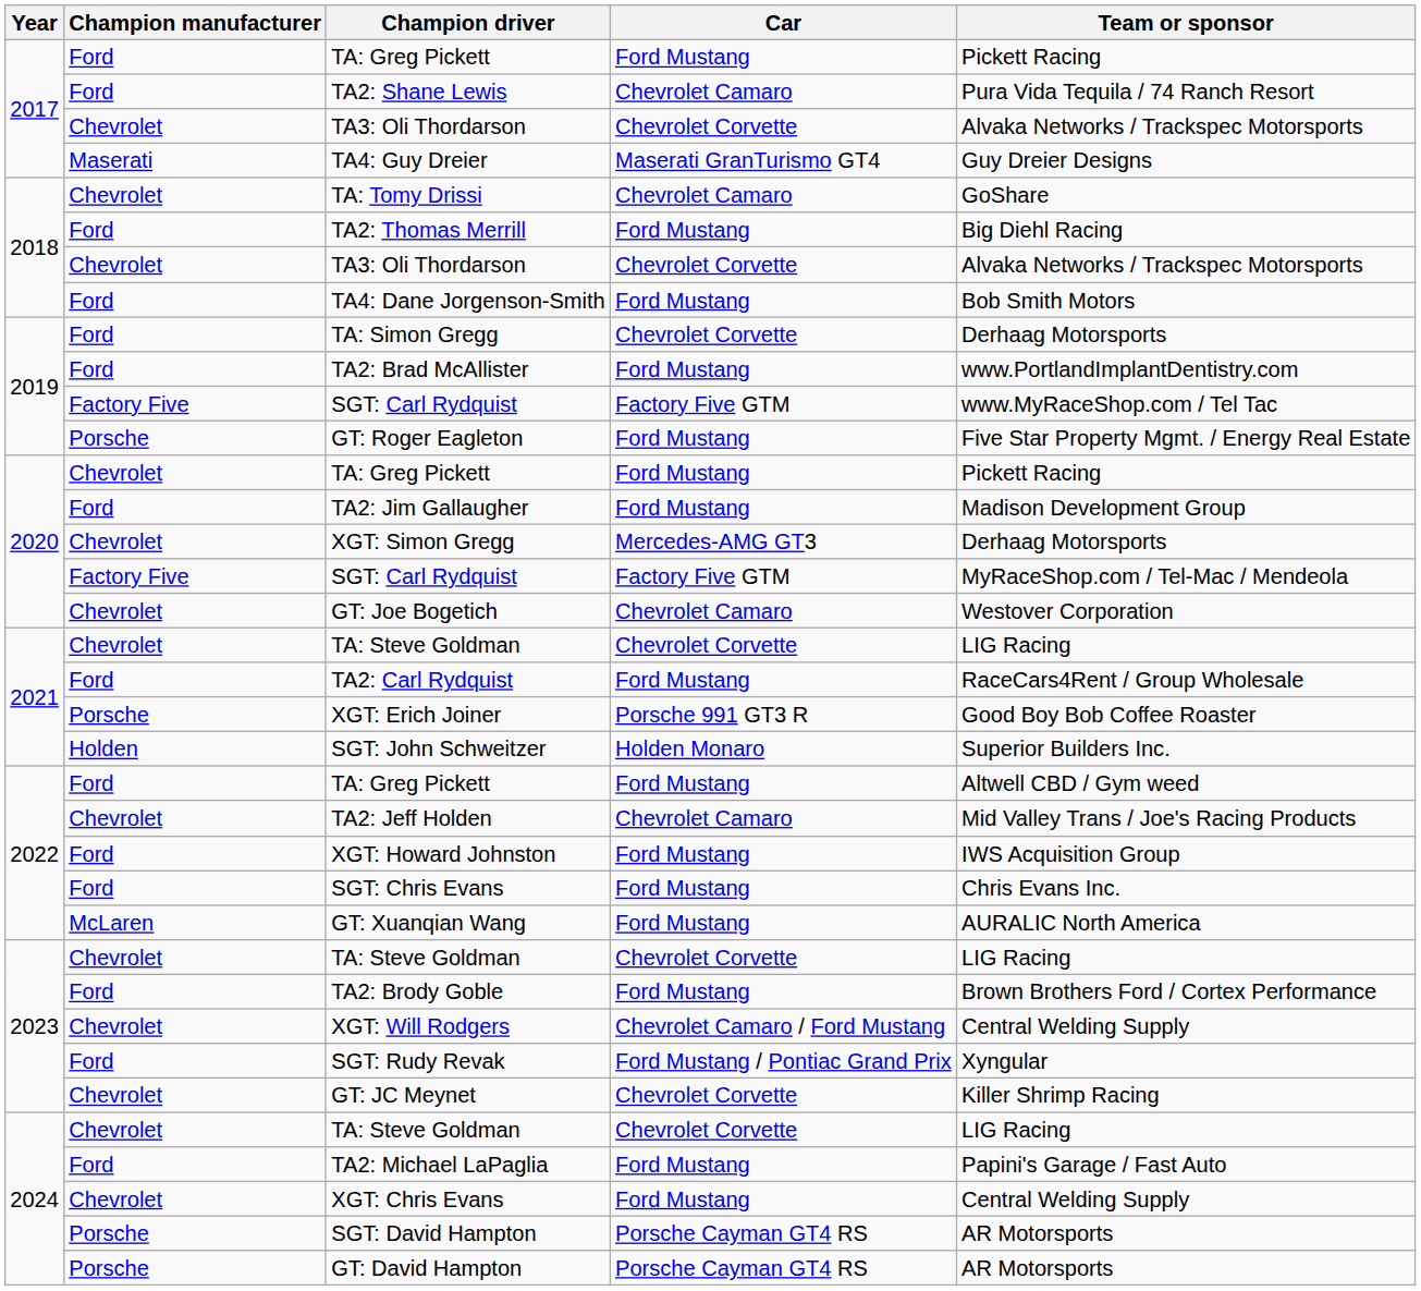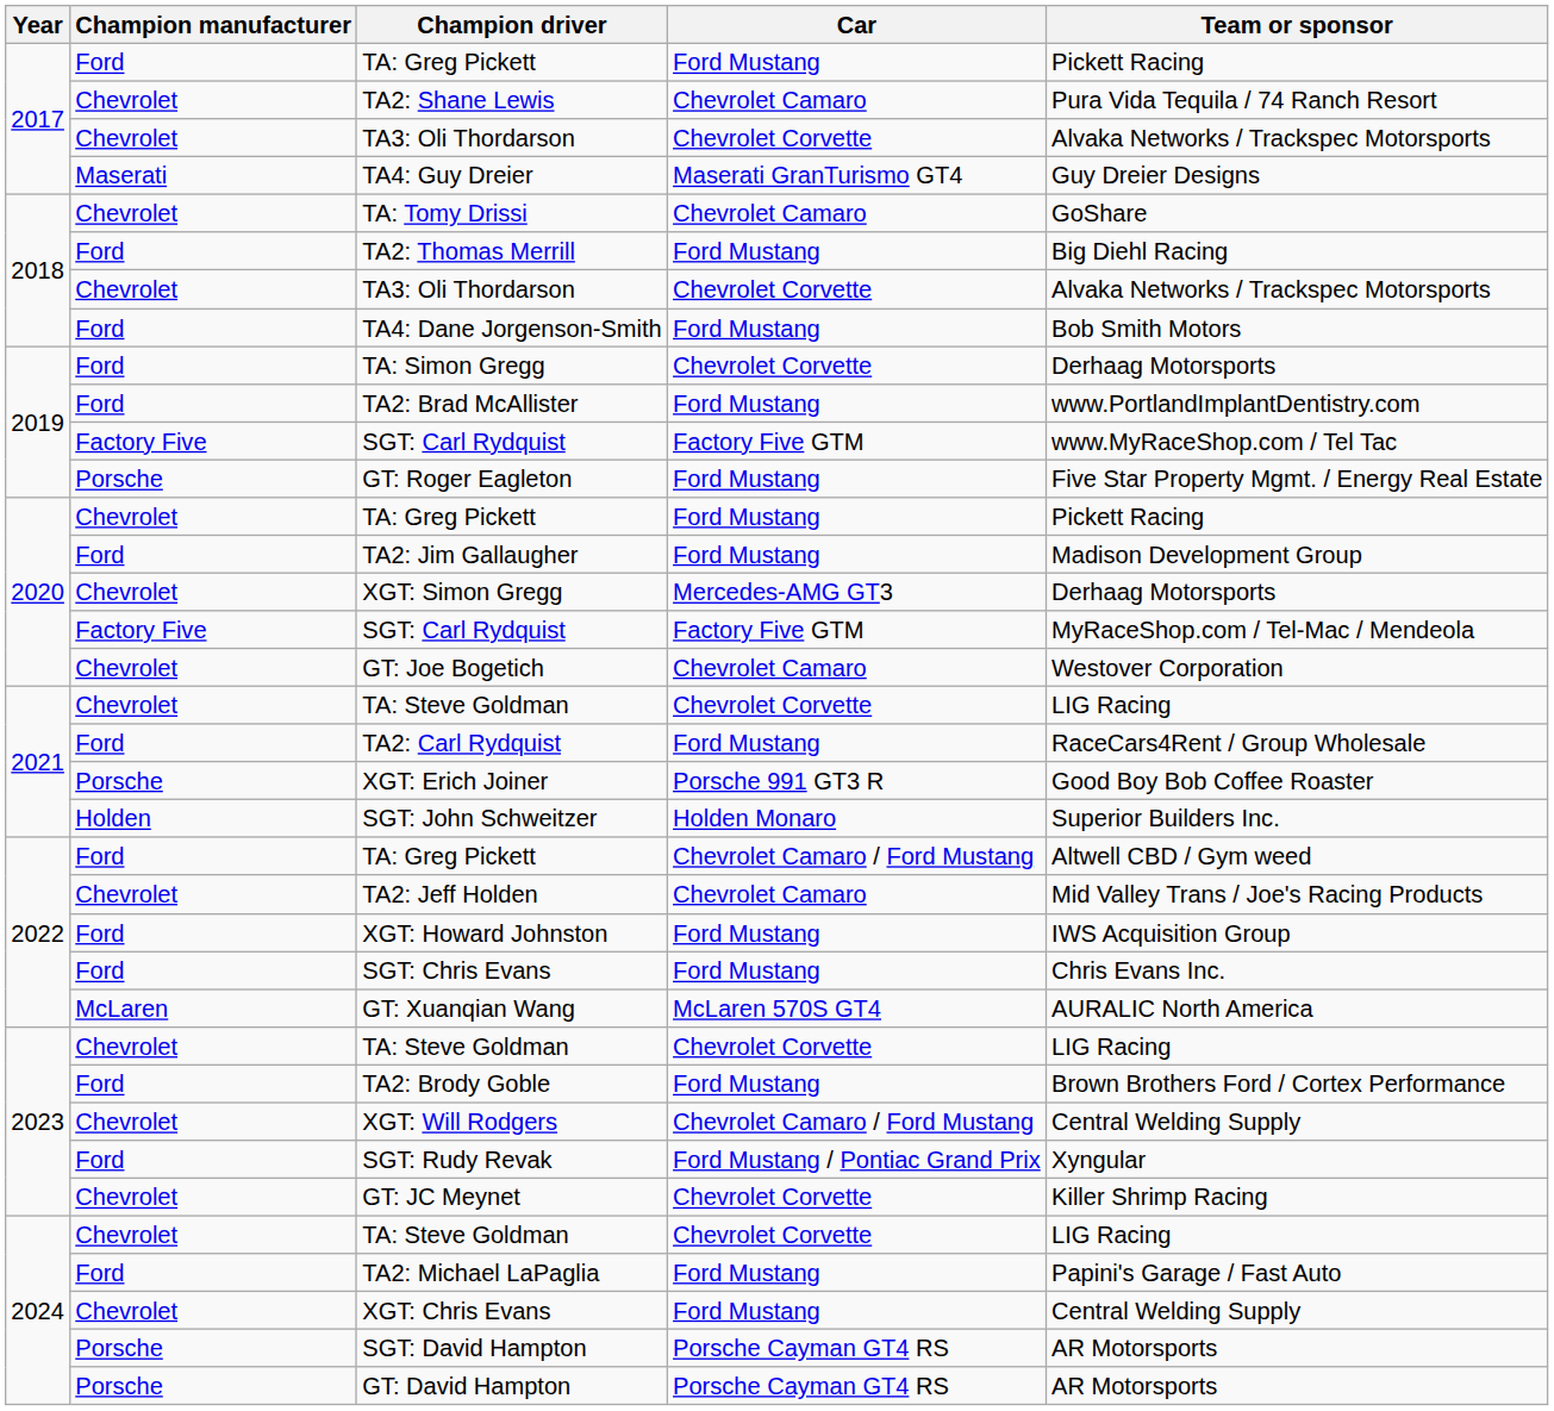TA2: Shane Lewis | Champion manufacturer: Ford -> Chevrolet
2022 / TA: Greg Pickett | Car: Ford Mustang -> Chevrolet Camaro / Ford Mustang
GT: Xuanqian Wang | Car: Ford Mustang -> McLaren 570S GT4
